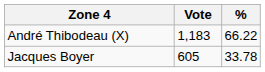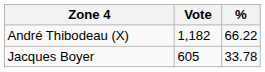André Thibodeau (X) | Vote: 1,183 -> 1,182
